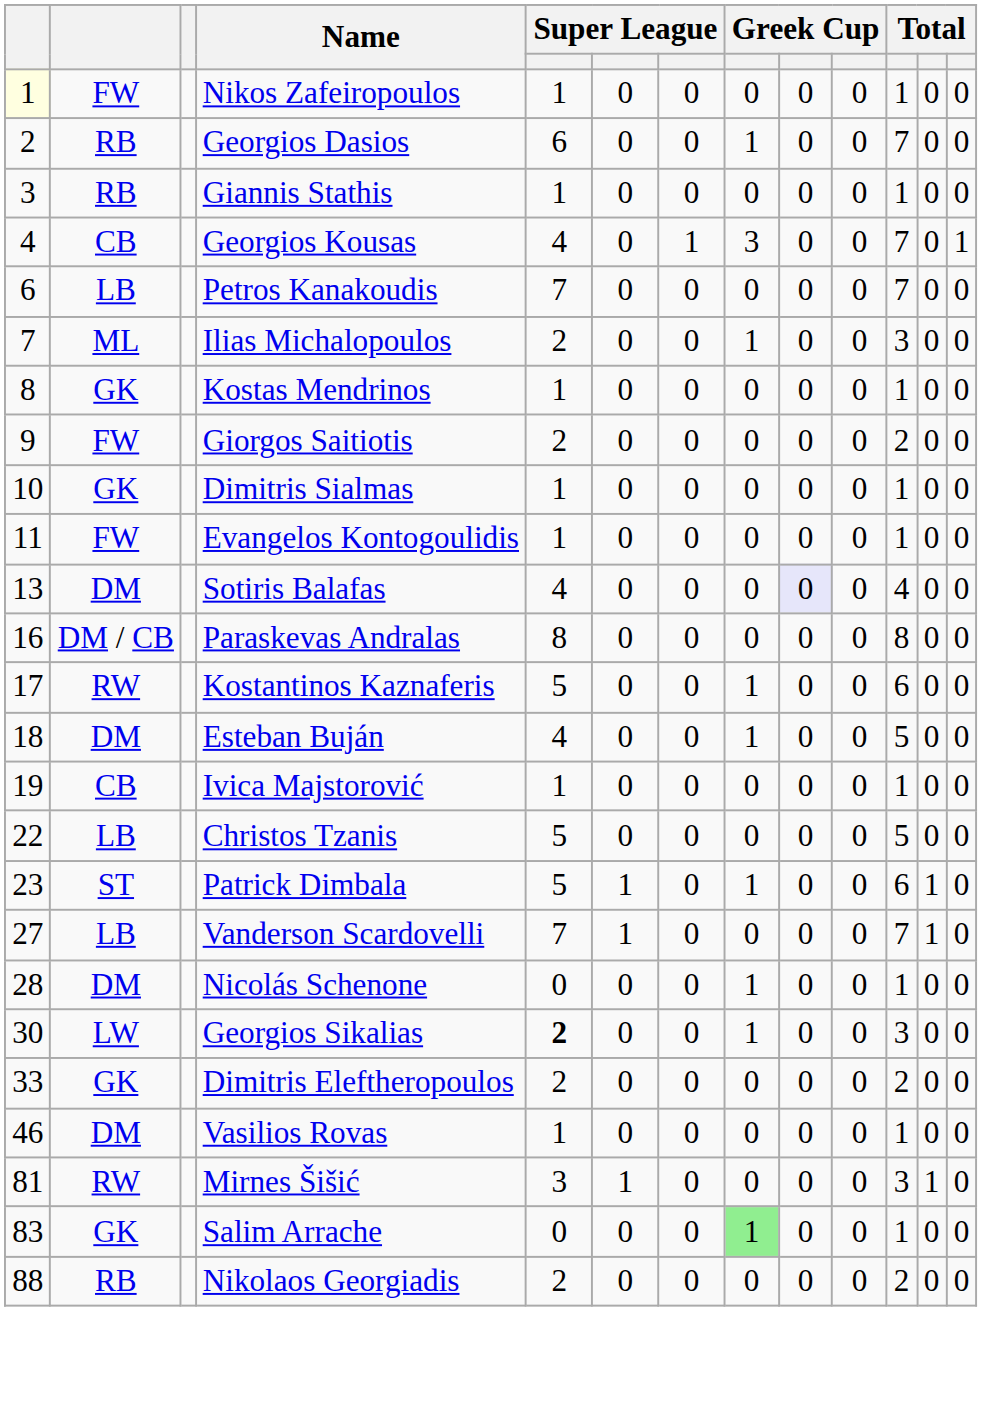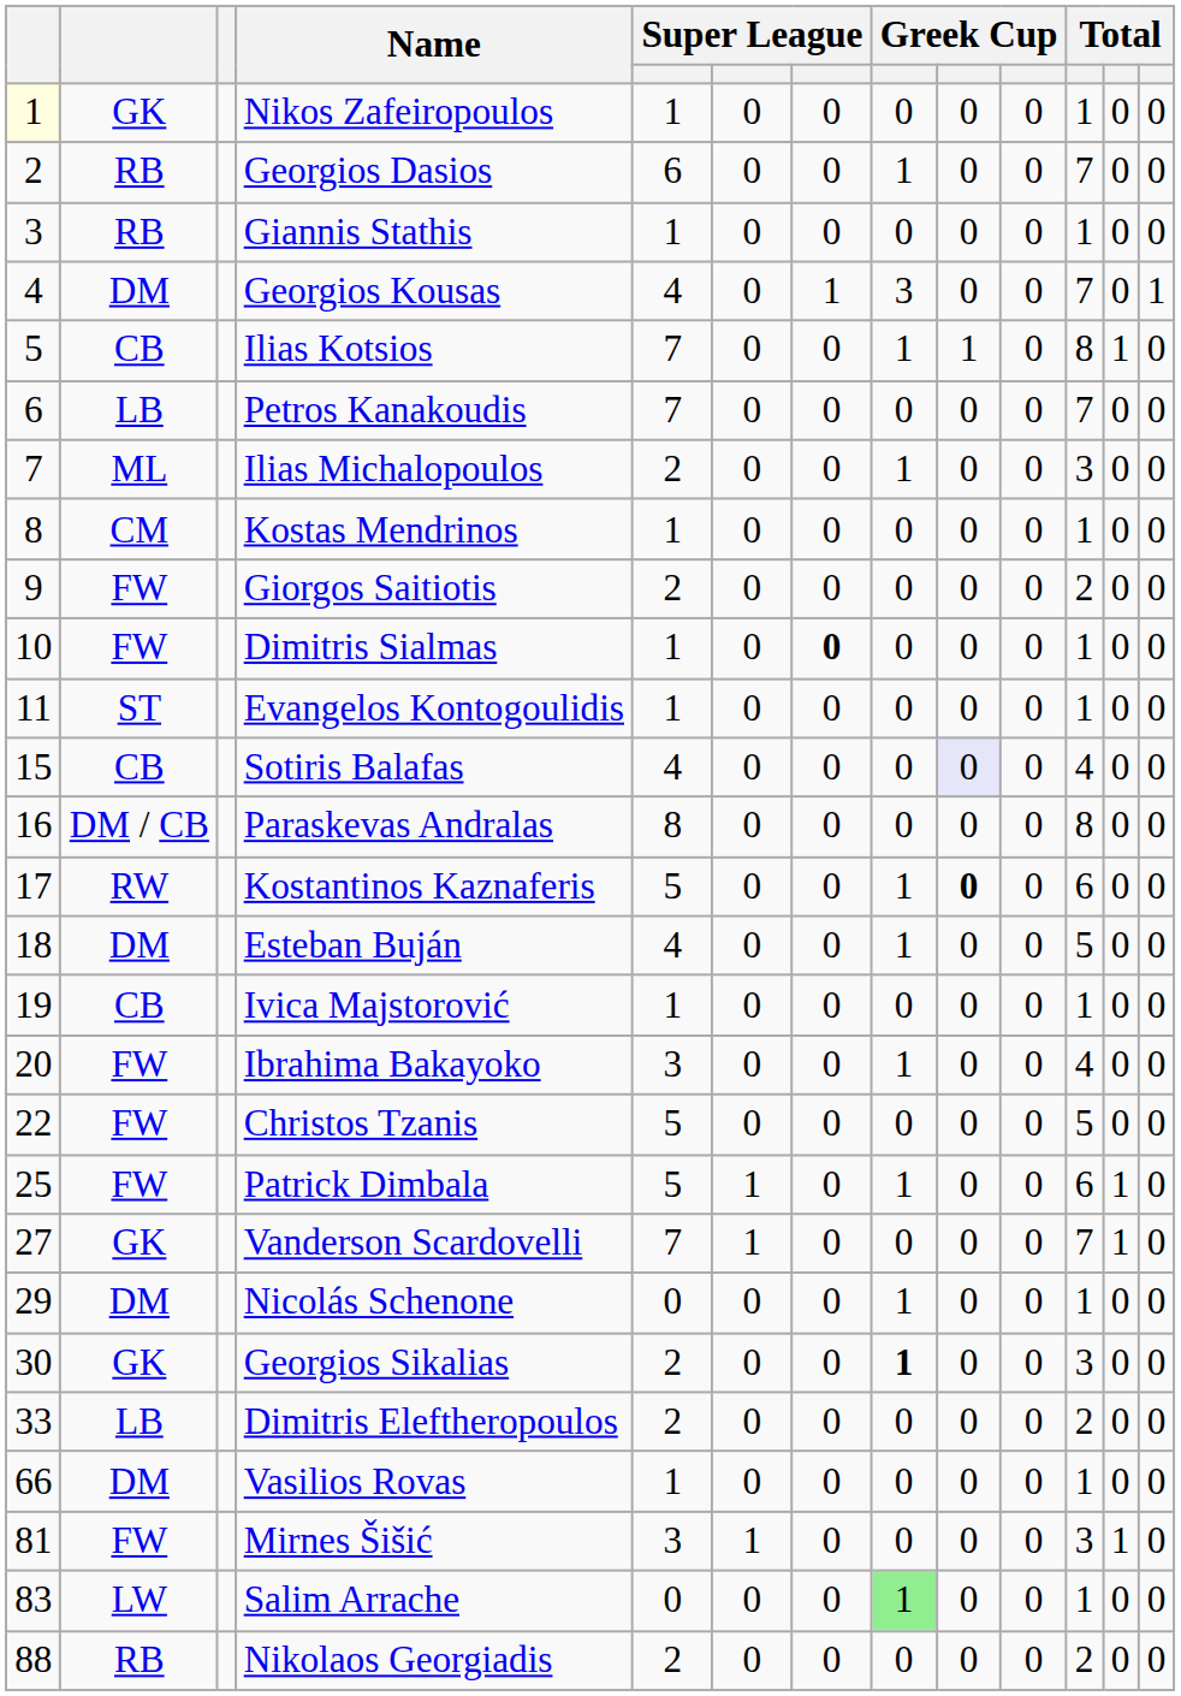Nikos Zafeiropoulos | column 2: FW -> GK
Georgios Kousas | column 2: CB -> DM
+ row: 5 | CB | Ilias Kotsios | 7 | 0 | 0 | 1 | 1 | 0 | 8 | 1 | 0
Kostas Mendrinos | column 2: GK -> CM
Dimitris Sialmas | column 2: GK -> FW
Dimitris Sialmas | column 7: normal -> bold
Evangelos Kontogoulidis | column 2: FW -> ST
Sotiris Balafas | column 1: 13 -> 15
Sotiris Balafas | column 2: DM -> CB
Kostantinos Kaznaferis | column 9: normal -> bold
+ row: 20 | FW | Ibrahima Bakayoko | 3 | 0 | 0 | 1 | 0 | 0 | 4 | 0 | 0
Christos Tzanis | column 2: LB -> FW
Patrick Dimbala | column 1: 23 -> 25
Patrick Dimbala | column 2: ST -> FW
Vanderson Scardovelli | column 2: LB -> GK
Nicolás Schenone | column 1: 28 -> 29
Georgios Sikalias | column 2: LW -> GK
Georgios Sikalias | column 5: bold -> normal
Georgios Sikalias | column 8: normal -> bold
Dimitris Eleftheropoulos | column 2: GK -> LB
Vasilios Rovas | column 1: 46 -> 66
Mirnes Šišić | column 2: RW -> FW
Salim Arrache | column 2: GK -> LW
